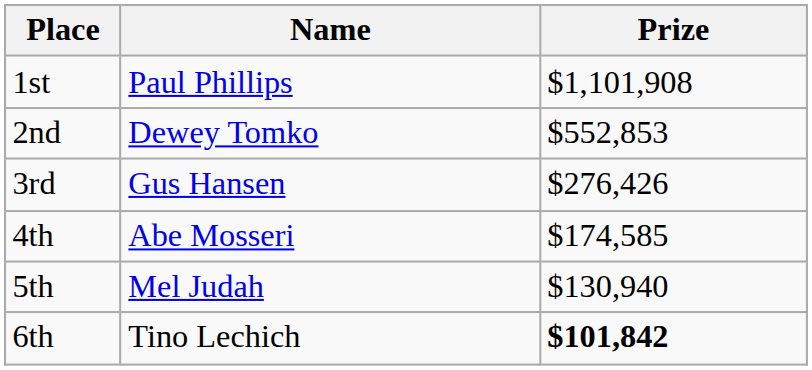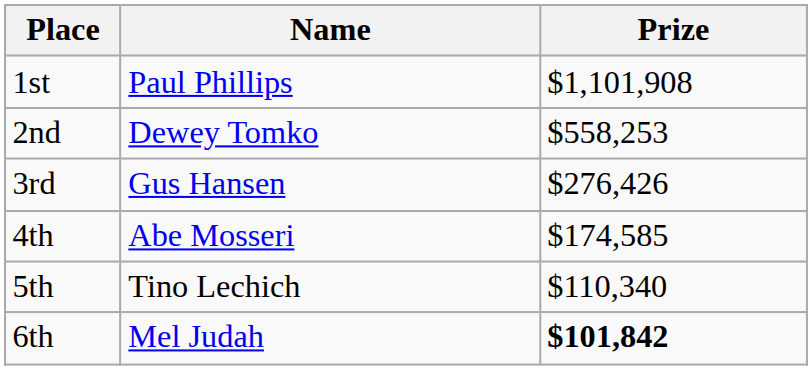2nd | Prize: $552,853 -> $558,253
5th | Name: Mel Judah -> Tino Lechich
5th | Prize: $130,940 -> $110,340
6th | Name: Tino Lechich -> Mel Judah
